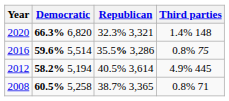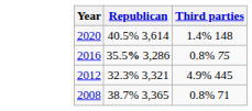- column: Democratic | 66.3% 6,820 | 59.6% 5,514 | 58.2% 5,194 | 60.5% 5,258
2020 | Republican: 32.3% 3,321 -> 40.5% 3,614
2012 | Republican: 40.5% 3,614 -> 32.3% 3,321
